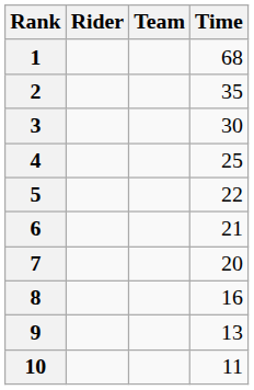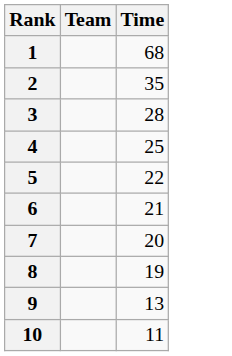- column: Rider
3 | Time: 30 -> 28
8 | Time: 16 -> 19
